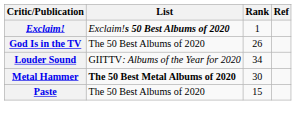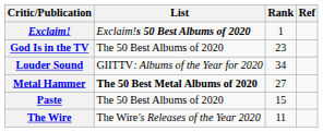God Is in the TV | Rank: 26 -> 23
Metal Hammer | Rank: 30 -> 27
+ row: The Wire | The Wire's Releases of the Year 2020 | 11
